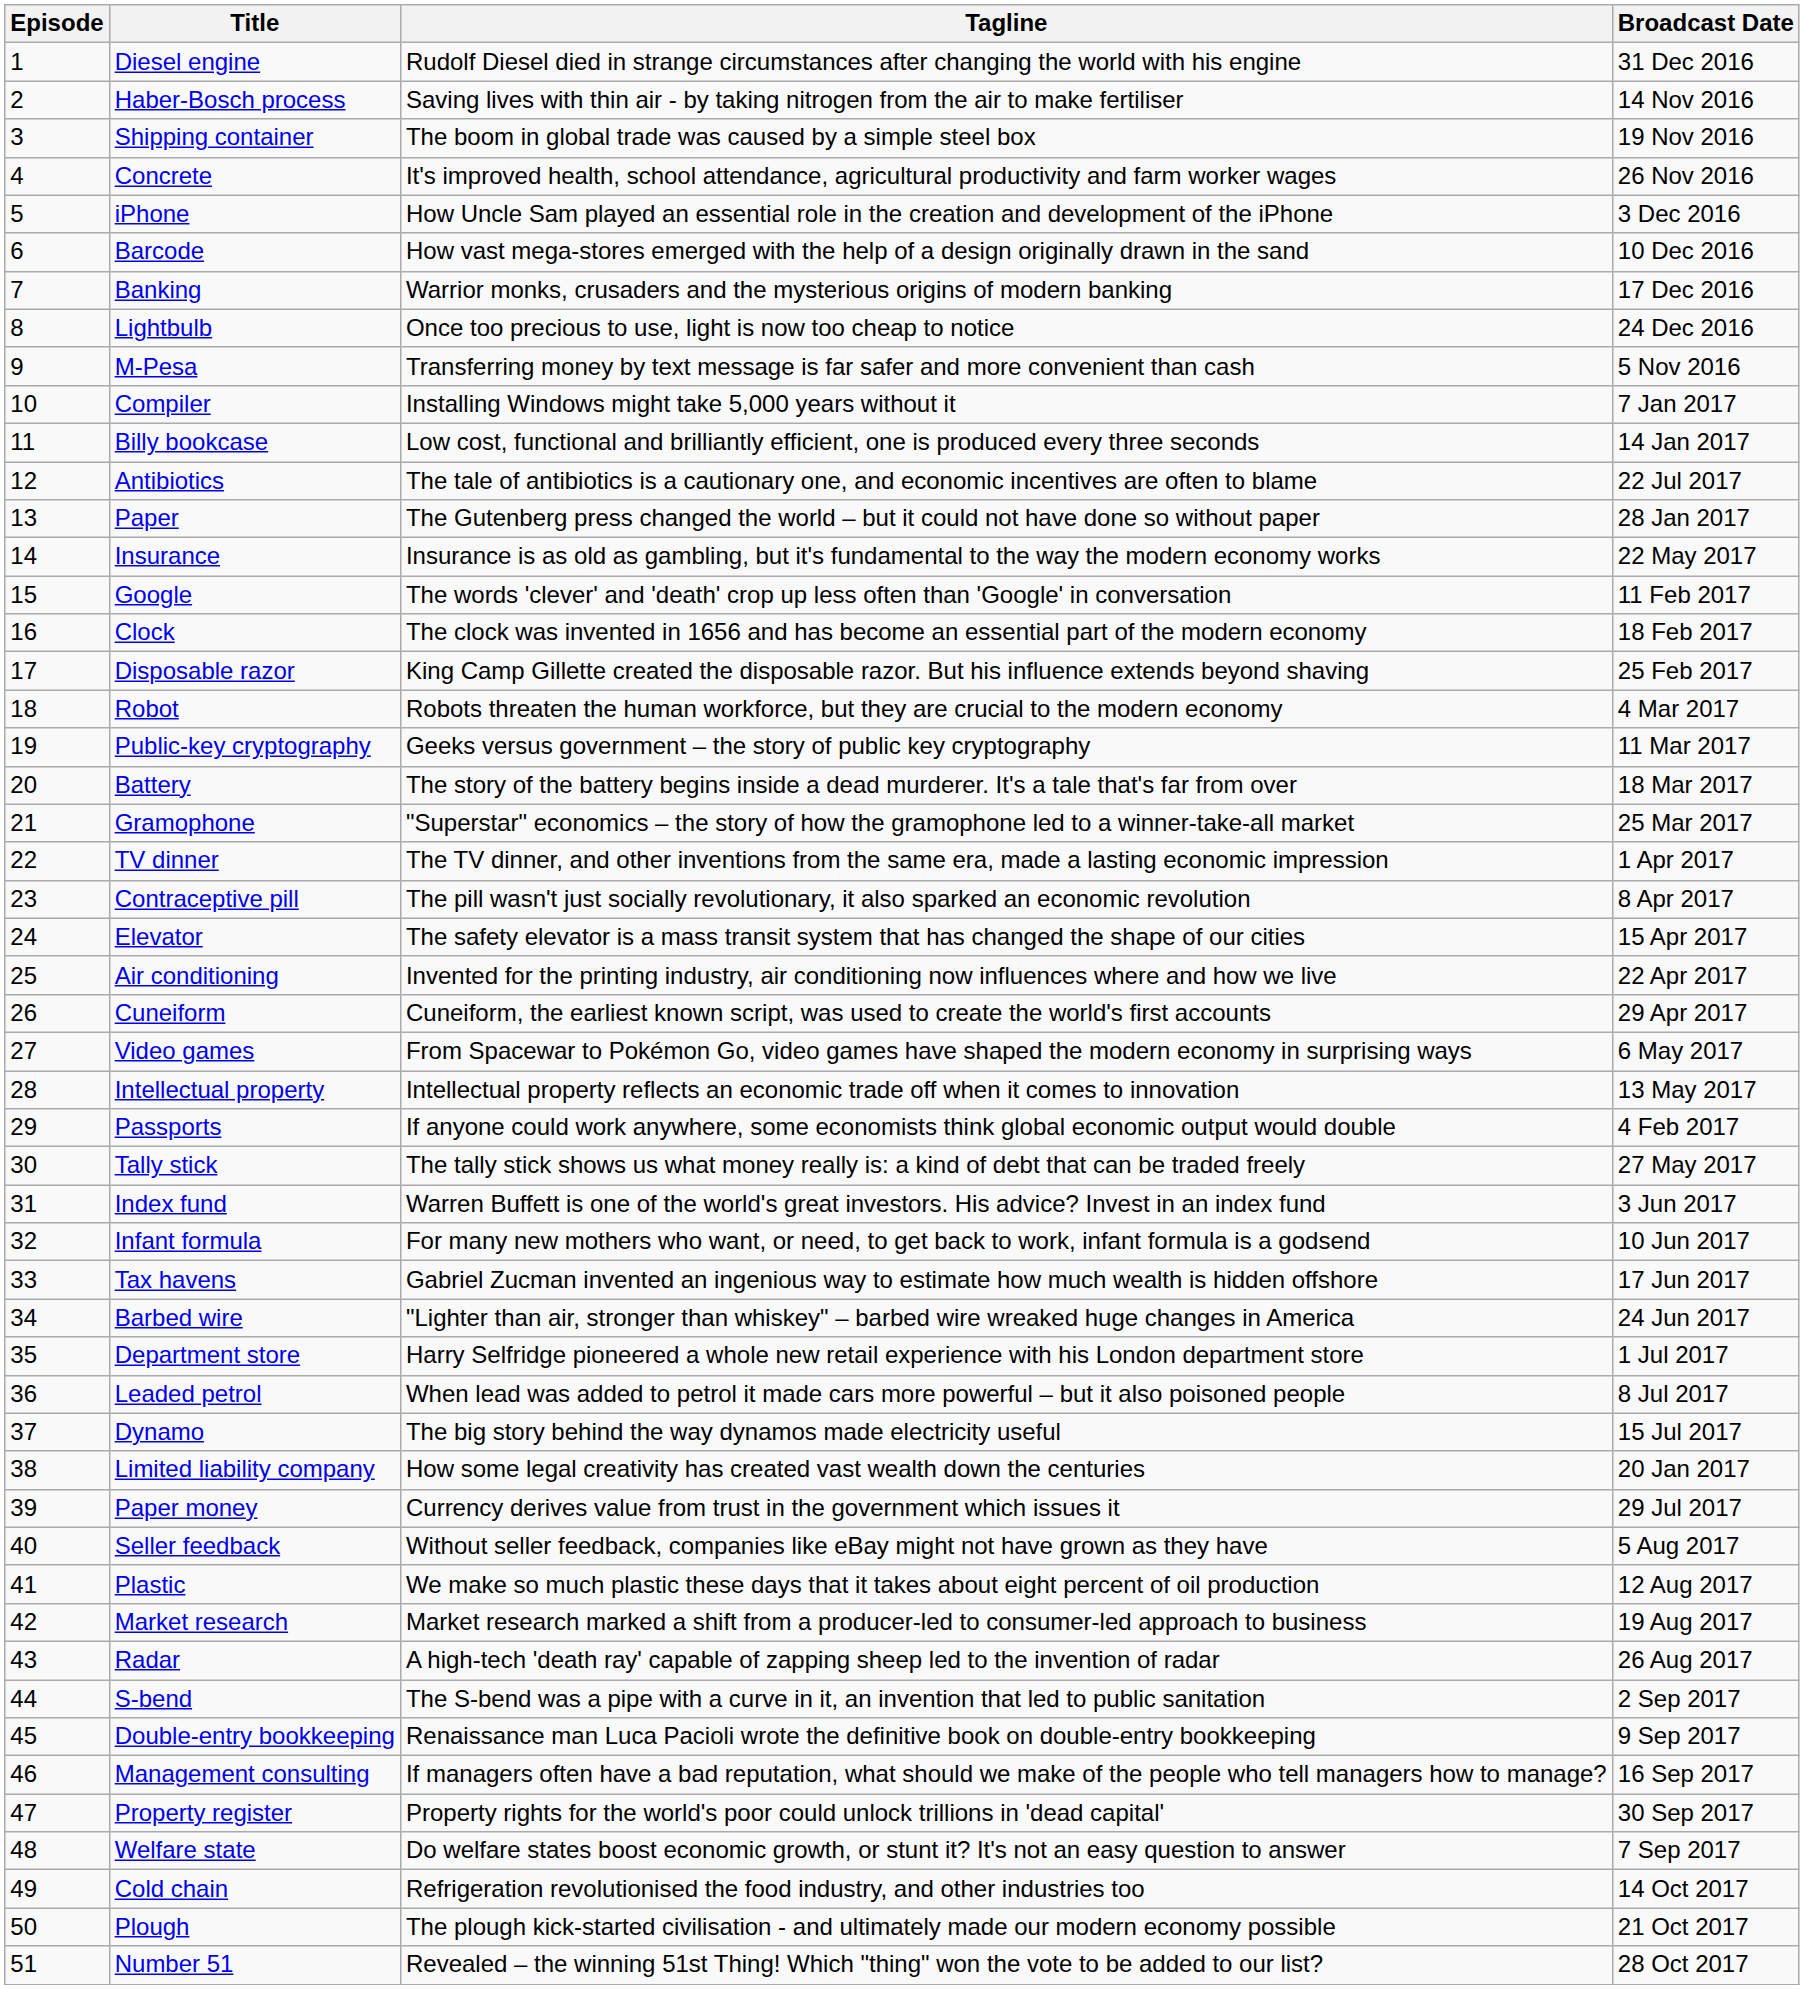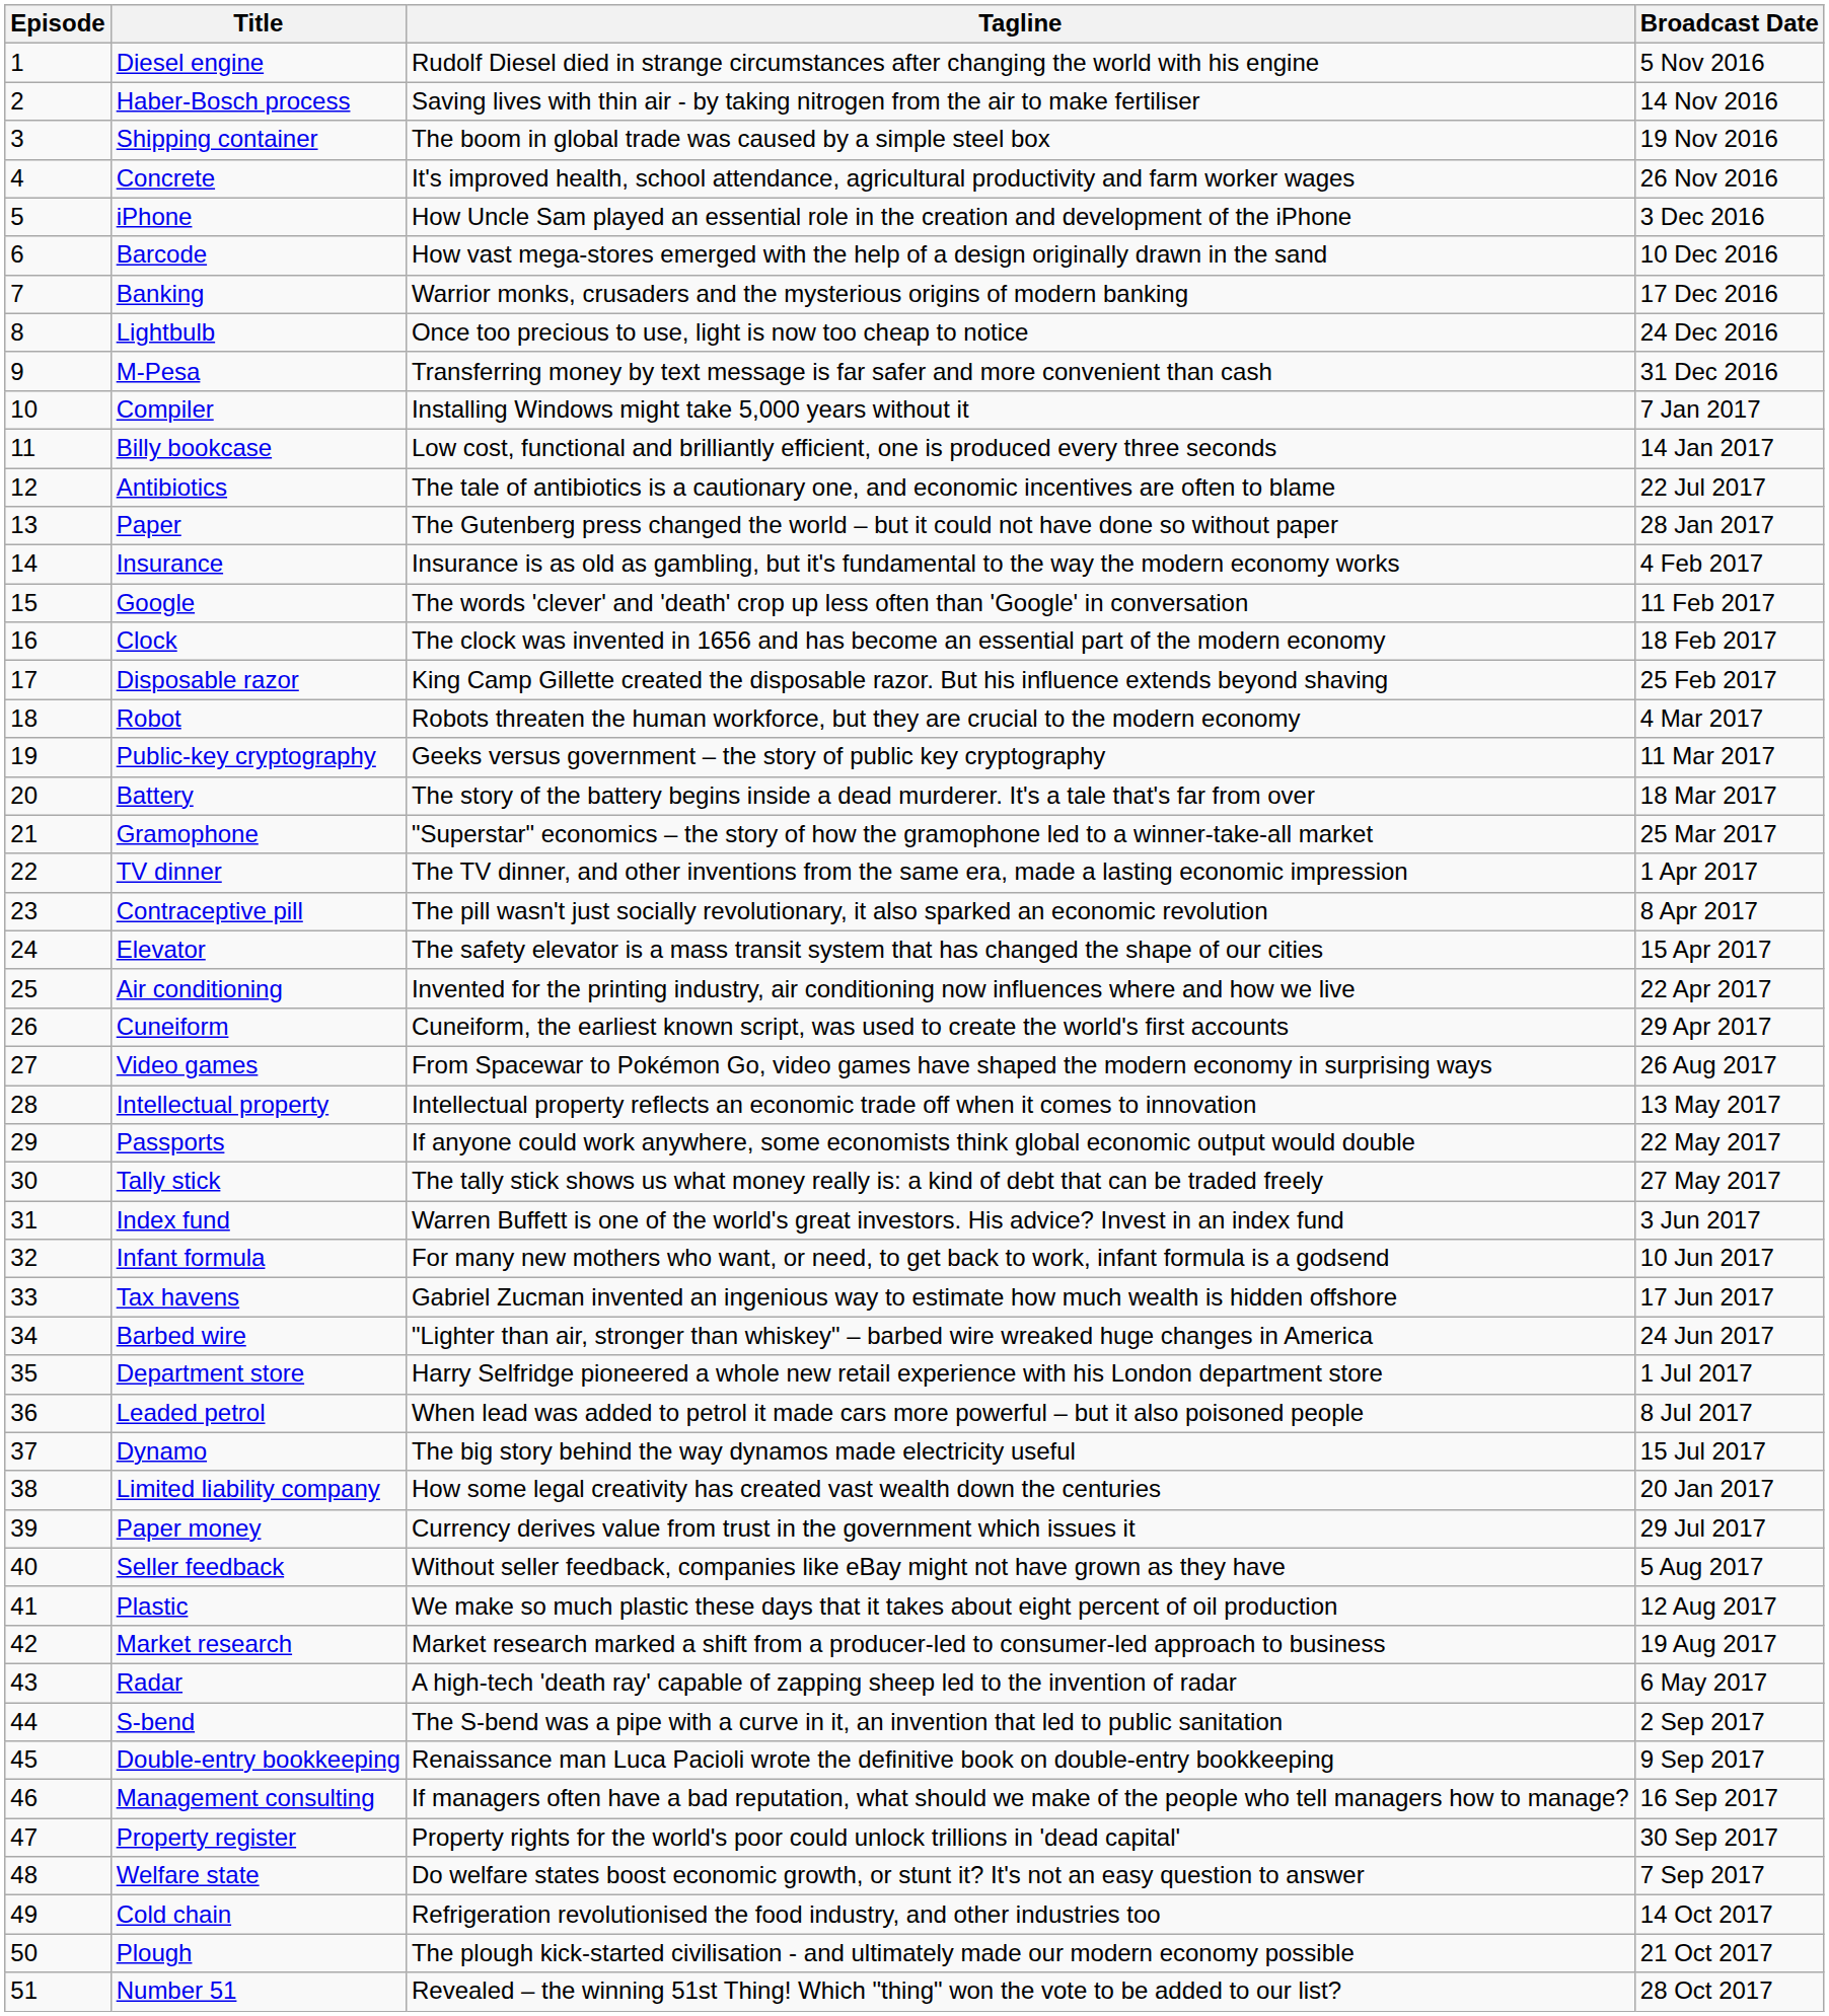Diesel engine | Broadcast Date: 31 Dec 2016 -> 5 Nov 2016
M-Pesa | Broadcast Date: 5 Nov 2016 -> 31 Dec 2016
Insurance | Broadcast Date: 22 May 2017 -> 4 Feb 2017
Video games | Broadcast Date: 6 May 2017 -> 26 Aug 2017
Passports | Broadcast Date: 4 Feb 2017 -> 22 May 2017
Radar | Broadcast Date: 26 Aug 2017 -> 6 May 2017
